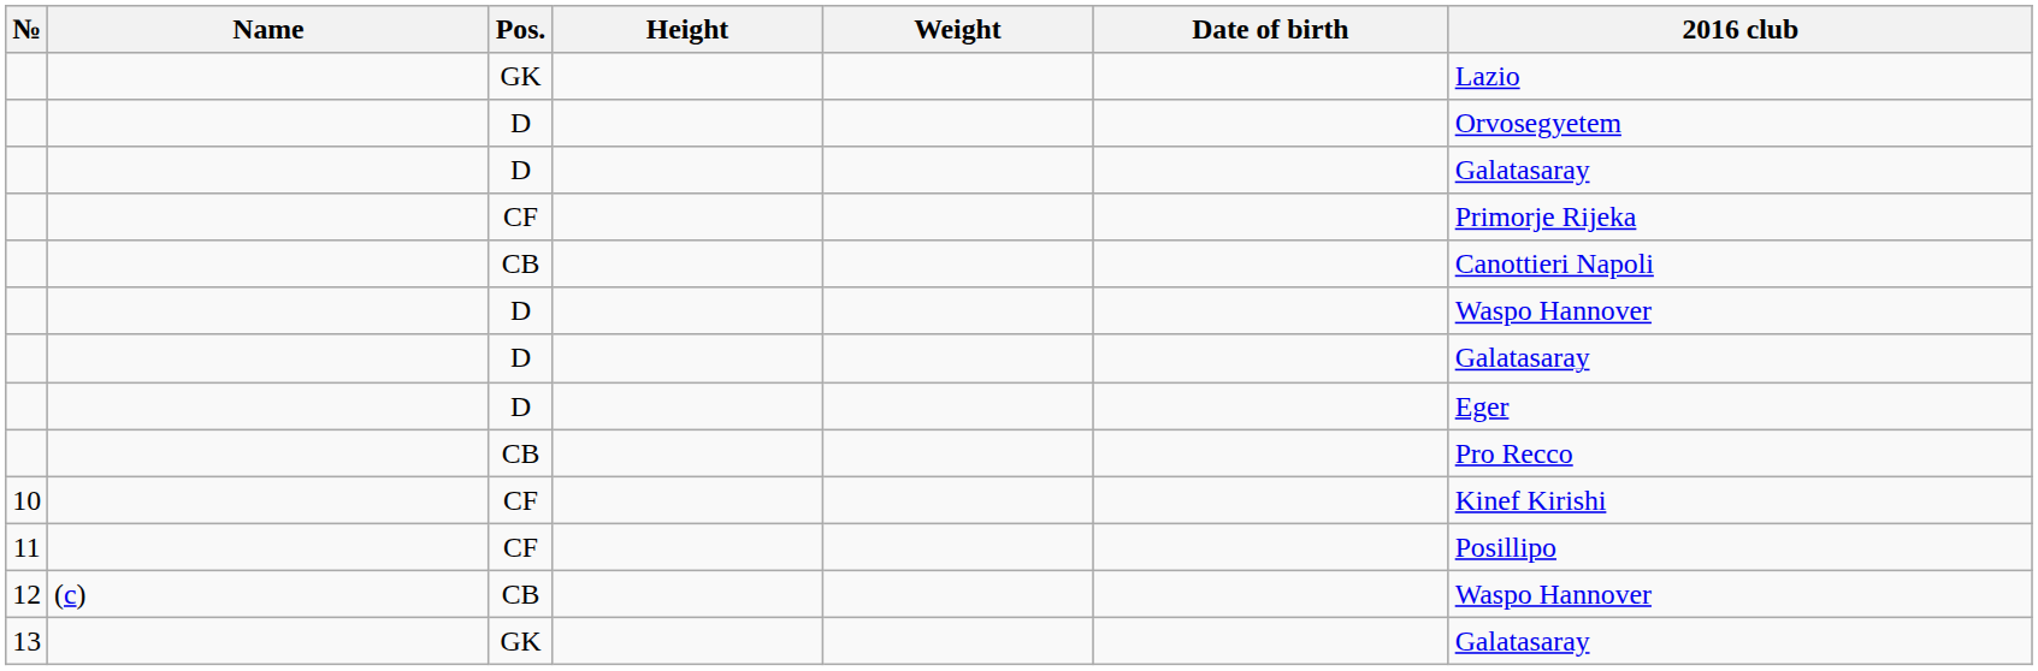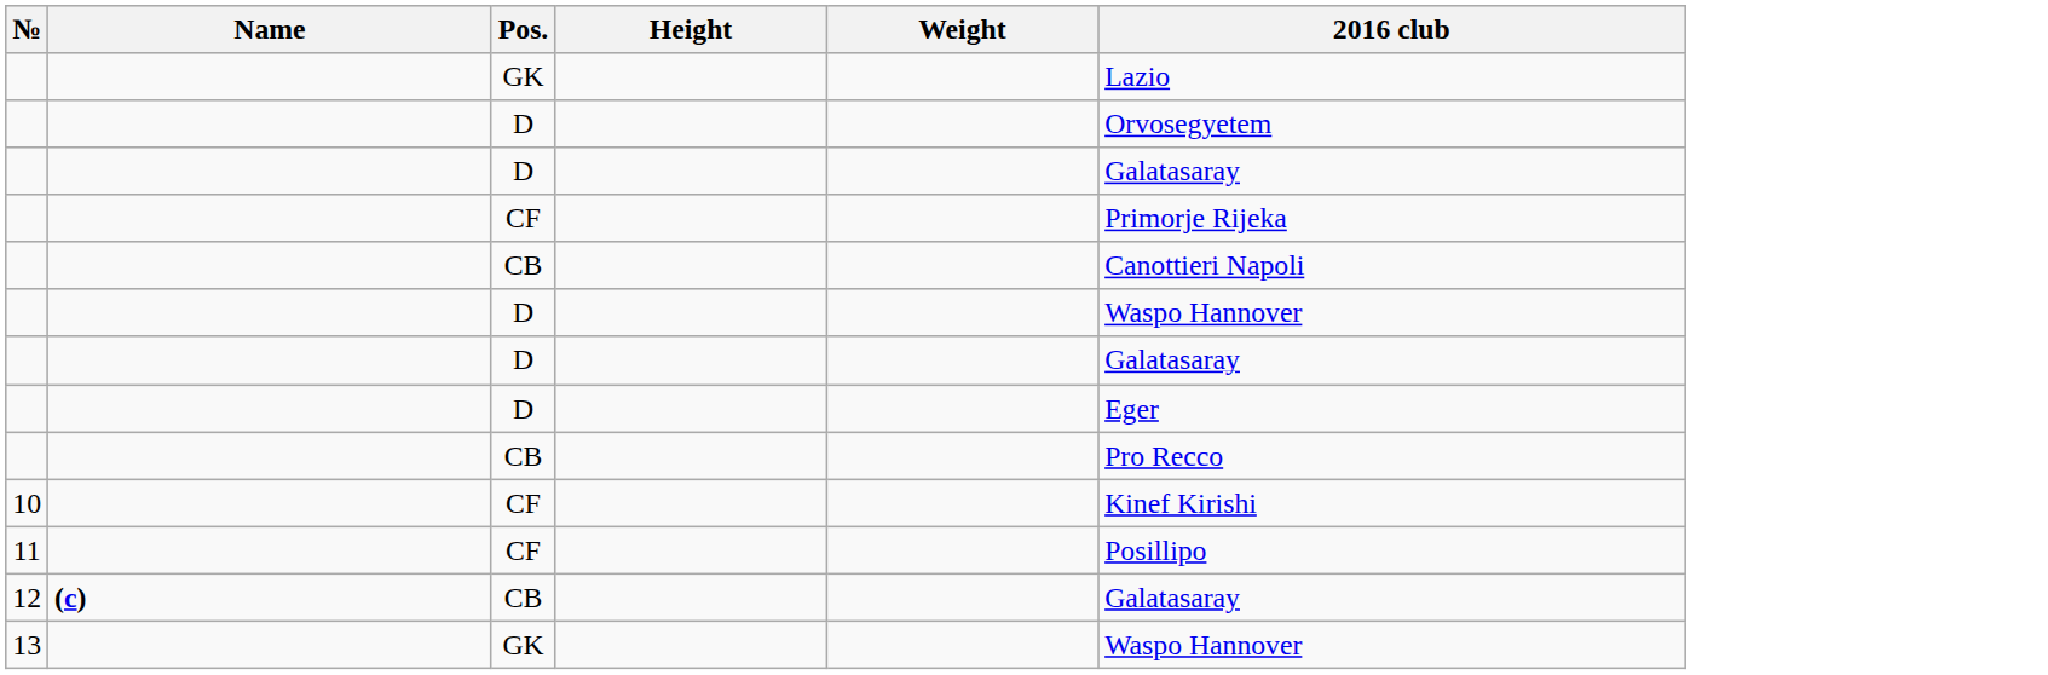- column: Date of birth
12 | Name: normal -> bold
12 | 2016 club: Waspo Hannover -> Galatasaray
13 | 2016 club: Galatasaray -> Waspo Hannover
